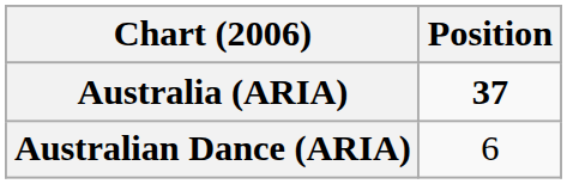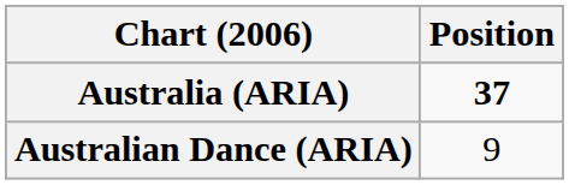Australian Dance (ARIA) | Position: 6 -> 9
